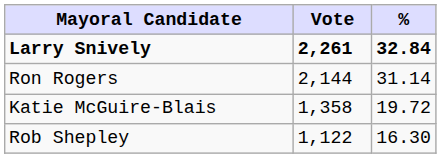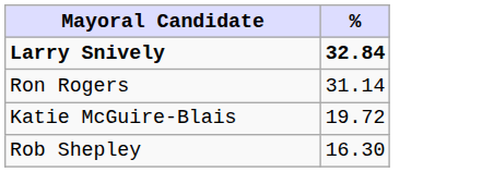- column: Vote | 2,261 | 2,144 | 1,358 | 1,122
